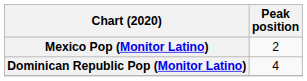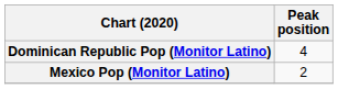rows swapped: Dominican Republic Pop (Monitor Latino) <-> Mexico Pop (Monitor Latino)
